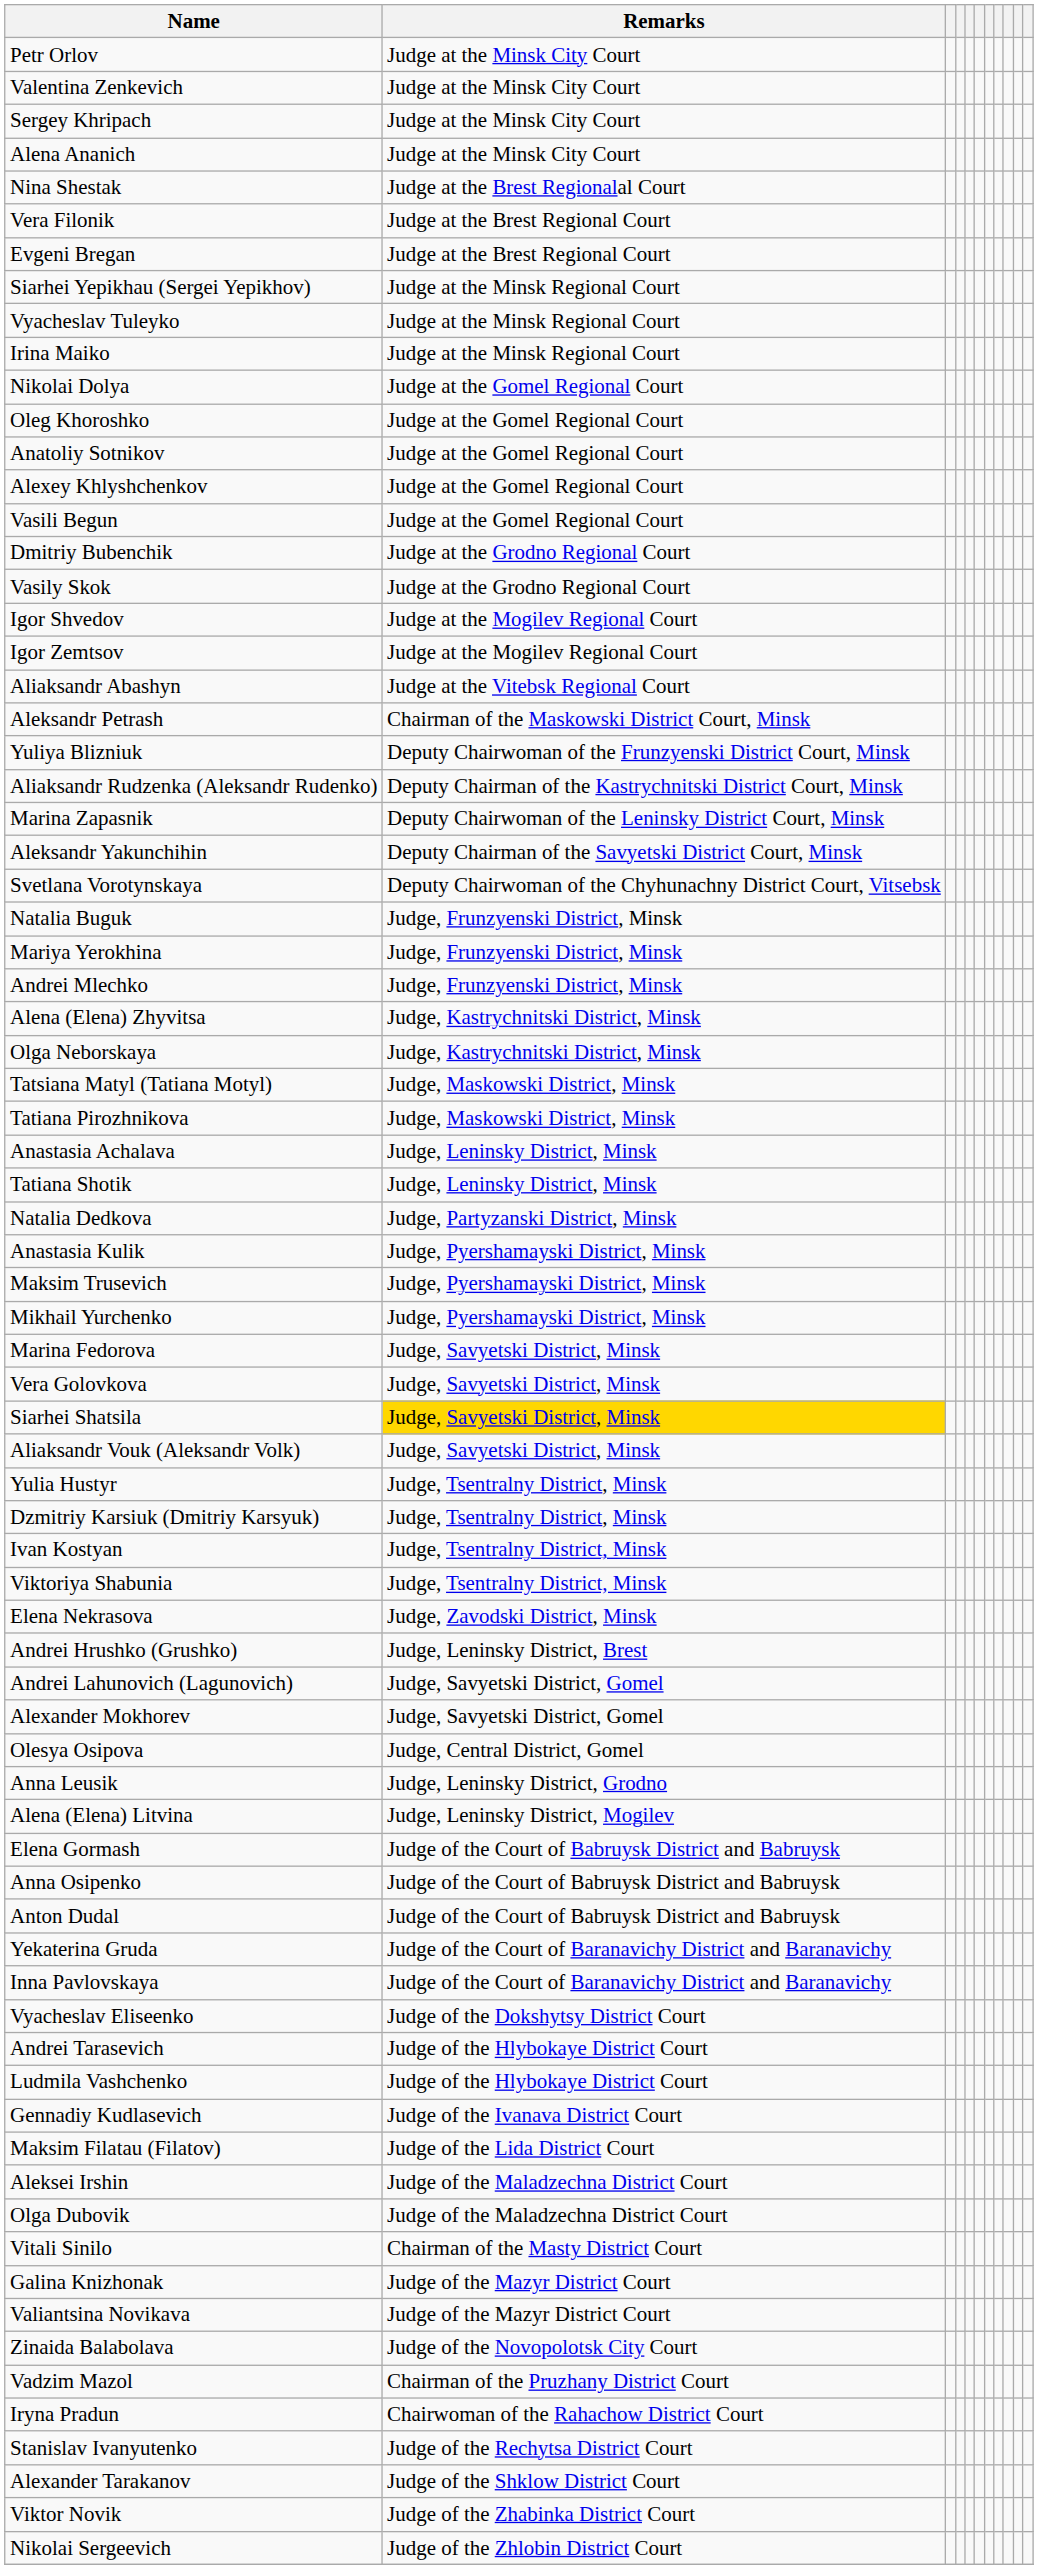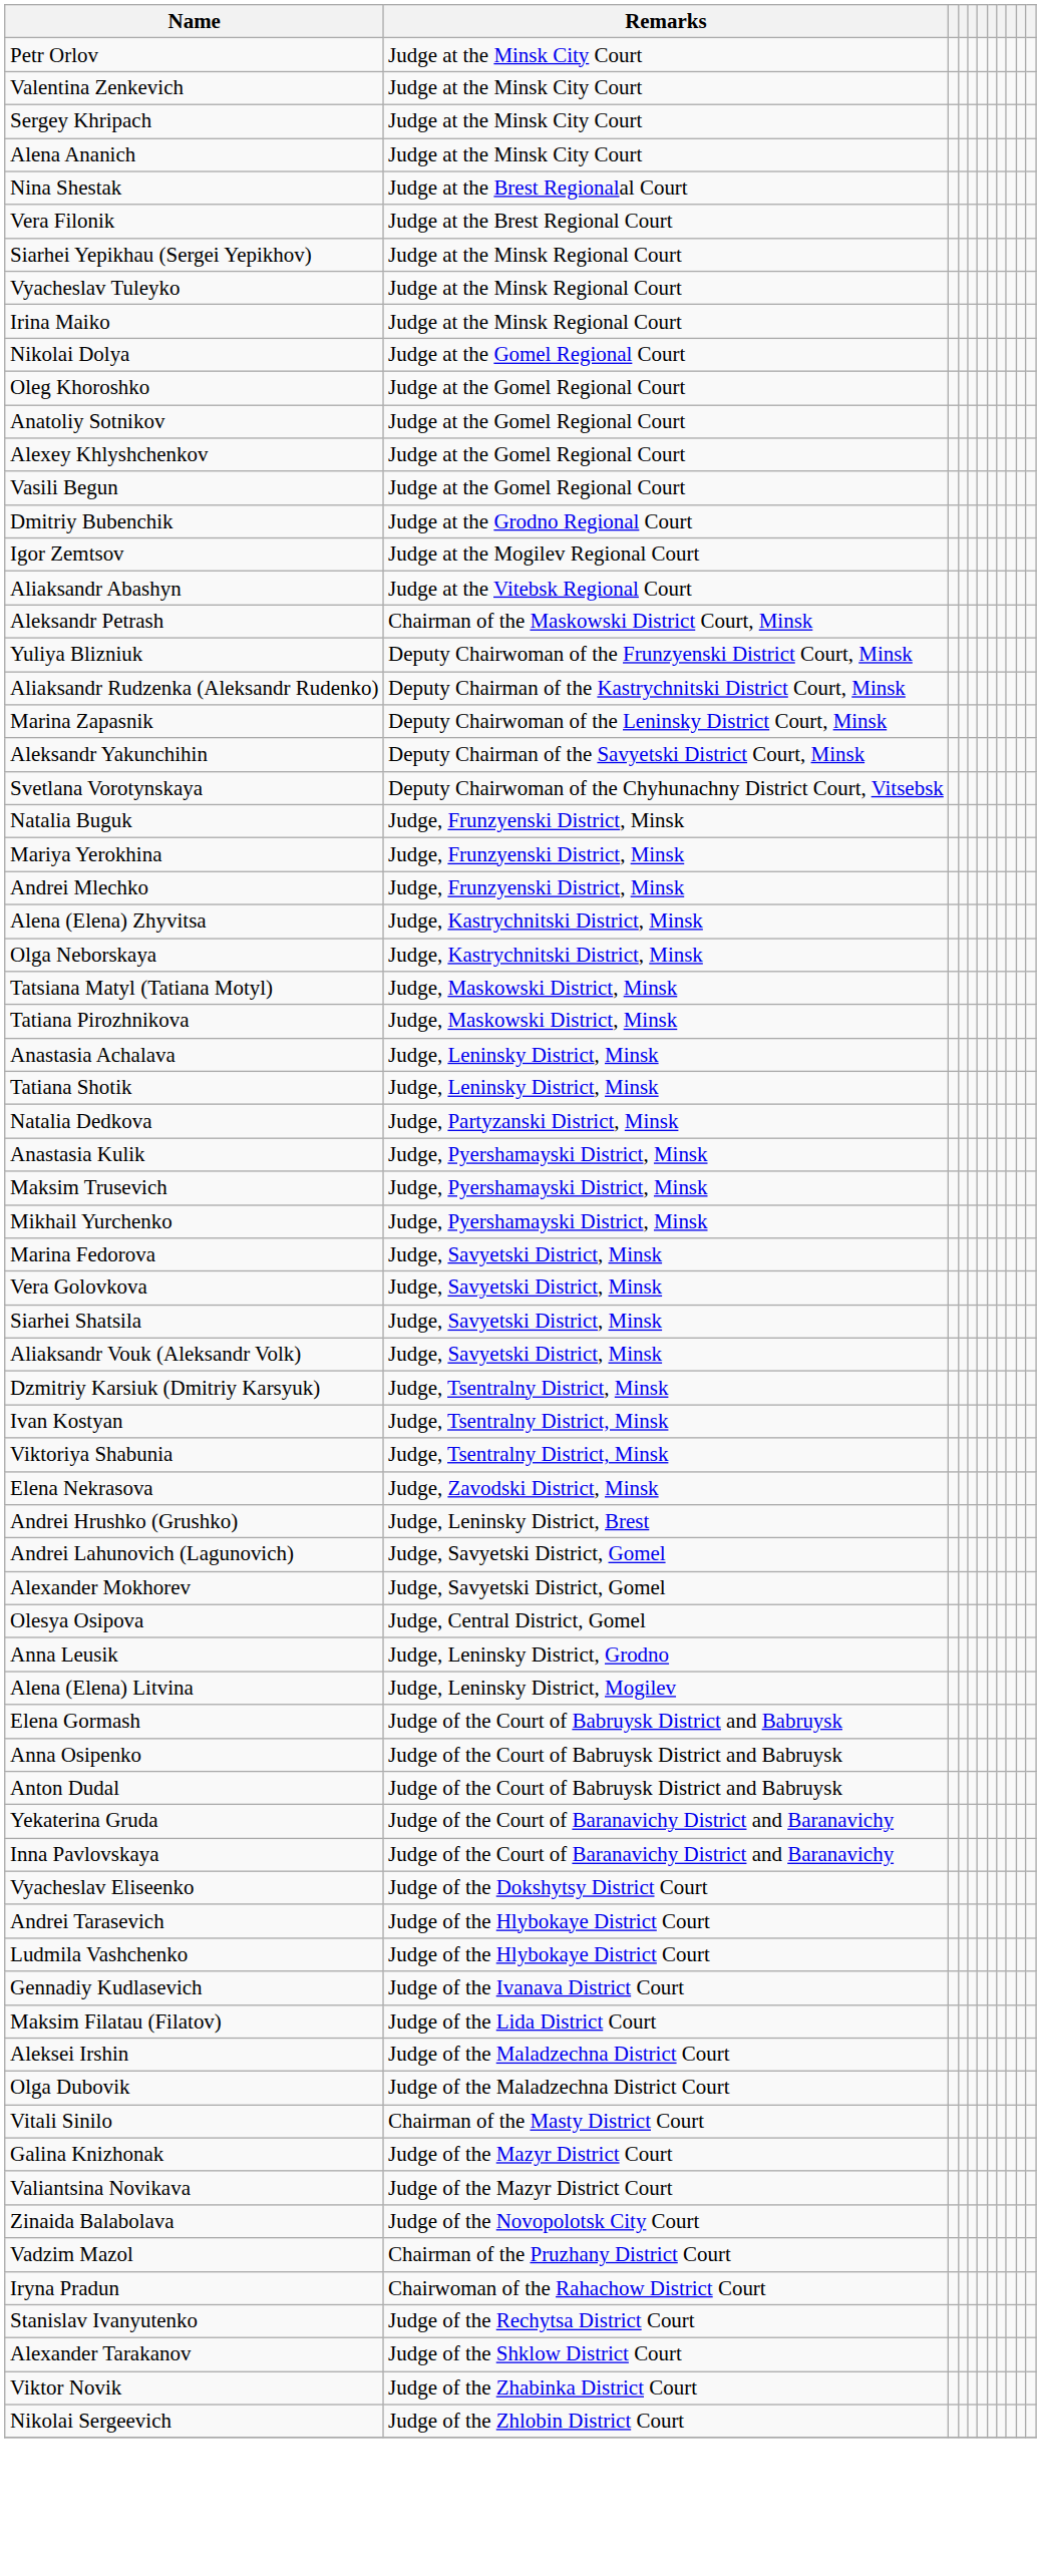- row: Evgeni Bregan | Judge at the Brest Regional Court
- row: Vasily Skok | Judge at the Grodno Regional Court
- row: Igor Shvedov | Judge at the Mogilev Regional Court
Siarhei Shatsila | Remarks: gold background -> no background
- row: Yulia Hustyr | Judge, Tsentralny District, Minsk
